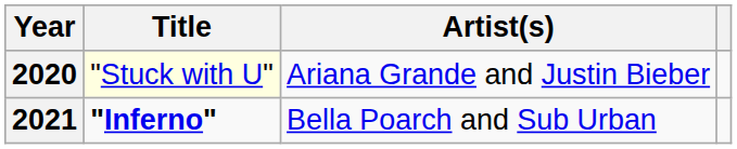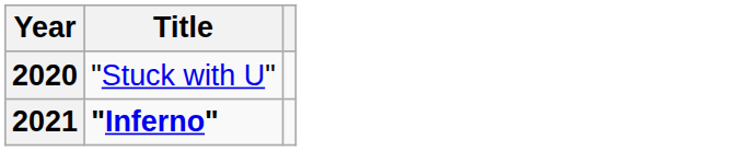- column: Artist(s) | Ariana Grande and Justin Bieber | Bella Poarch and Sub Urban
2020 | Title: lightyellow background -> no background
